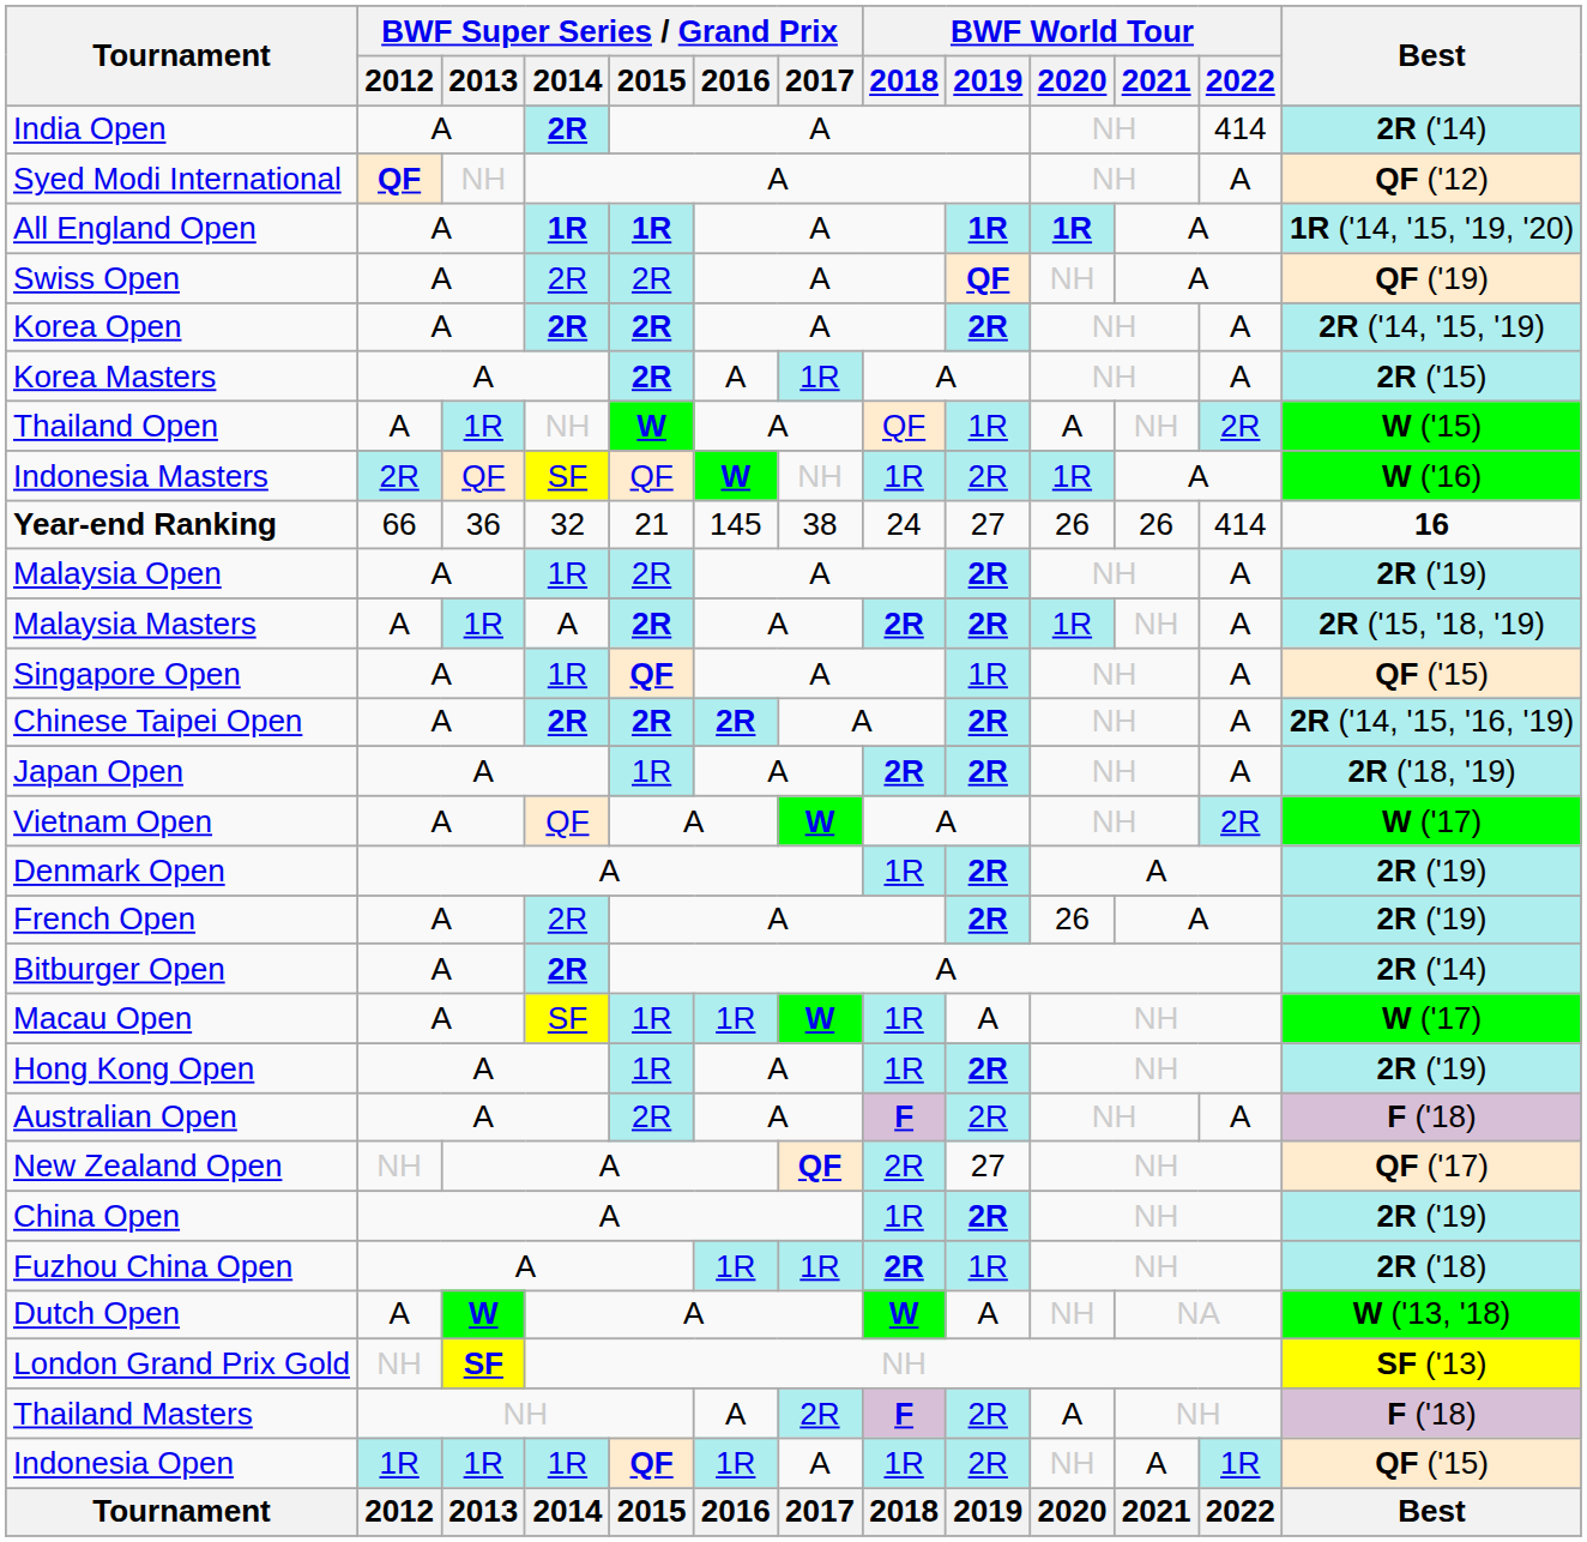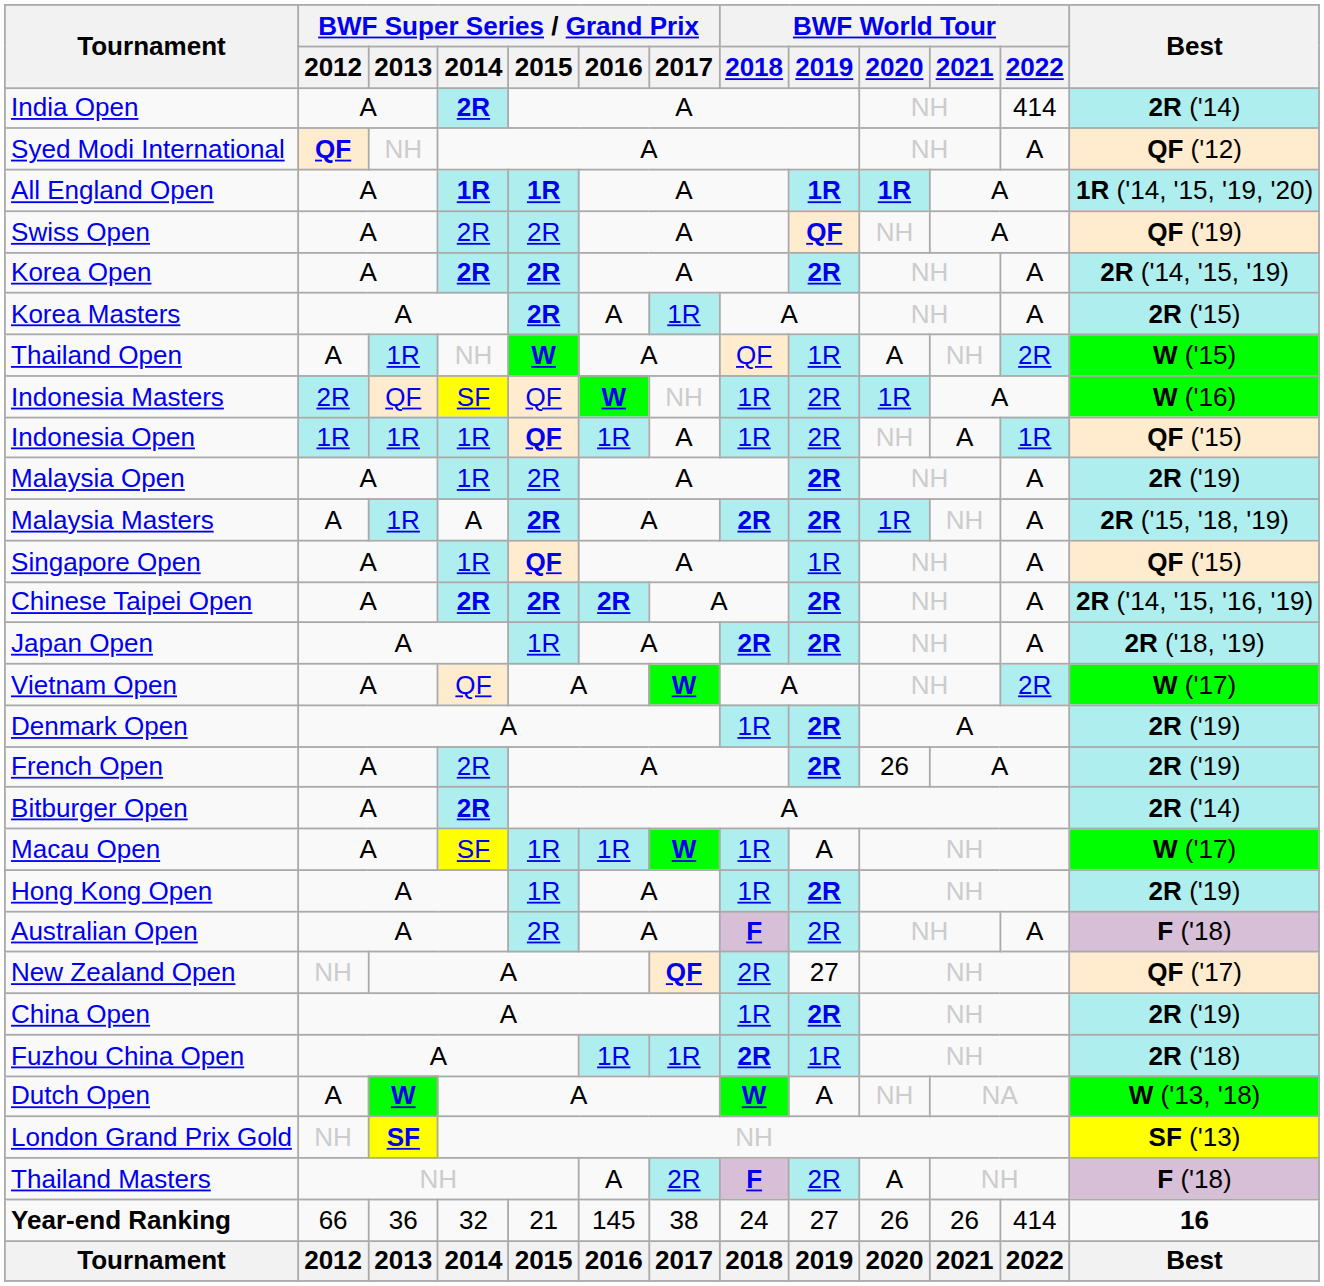rows swapped: Indonesia Open <-> Year-end Ranking
